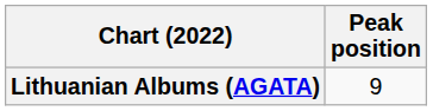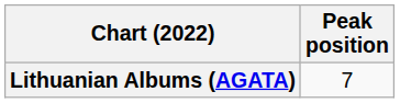Lithuanian Albums (AGATA) | Peak position: 9 -> 7
